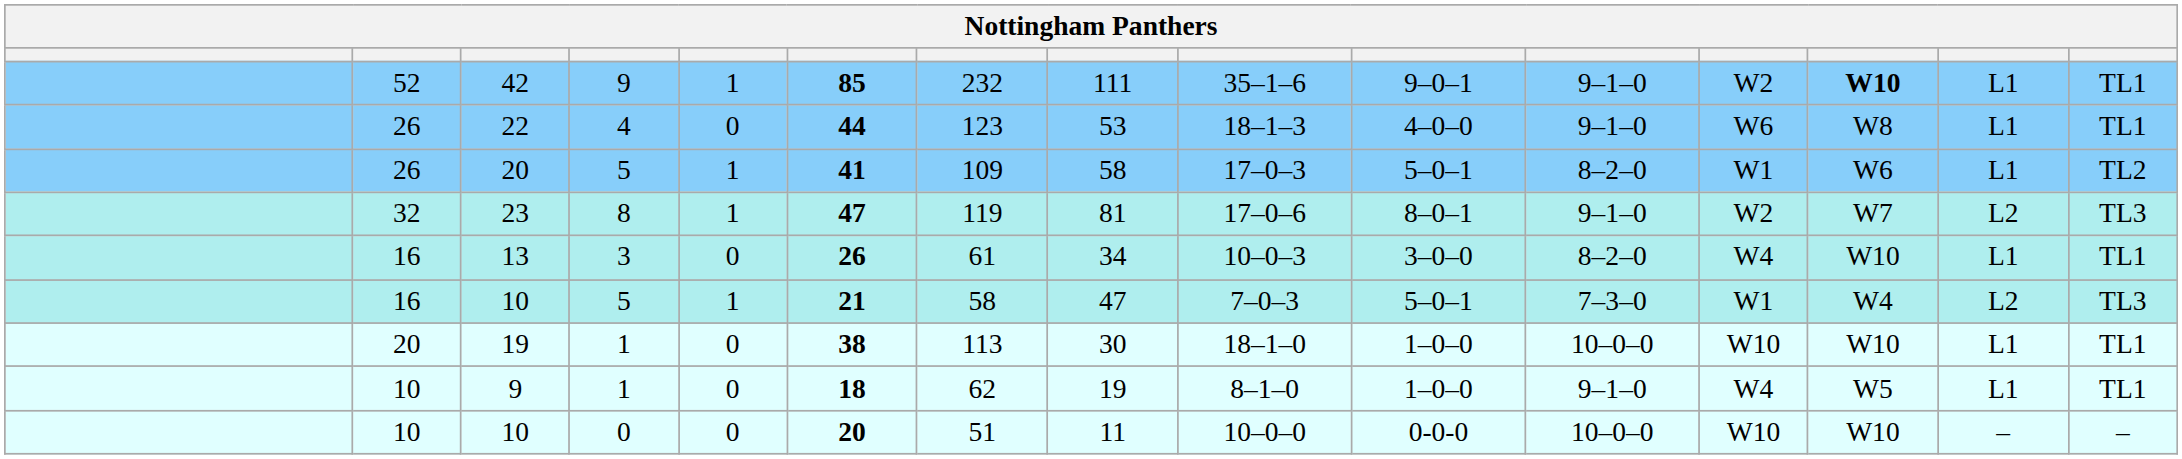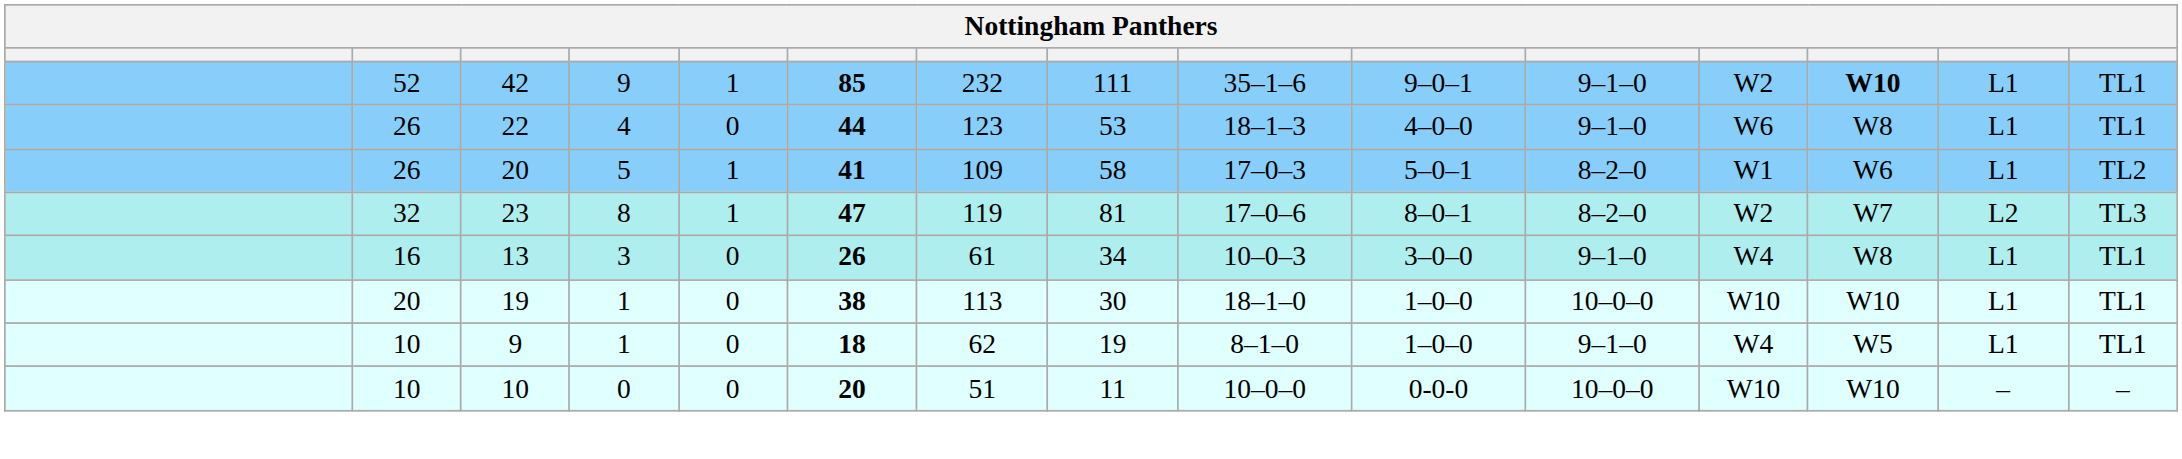23 | column 11: 9–1–0 -> 8–2–0
13 | column 11: 8–2–0 -> 9–1–0
13 | column 13: W10 -> W8
- row: 16 | 10 | 5 | 1 | 21 | 58 | 47 | 7–0–3 | 5–0–1 | 7–3–0 | W1 | W4 | L2 | TL3
